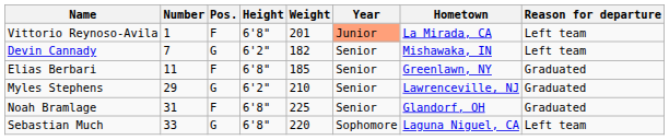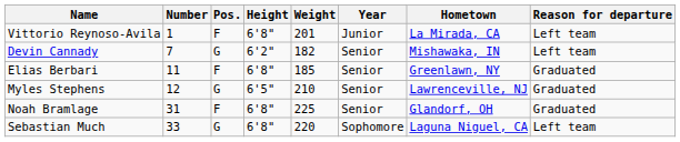Vittorio Reynoso-Avila | Year: lightsalmon background -> no background
Myles Stephens | Number: 29 -> 12
Myles Stephens | Height: 6'2" -> 6'5"
